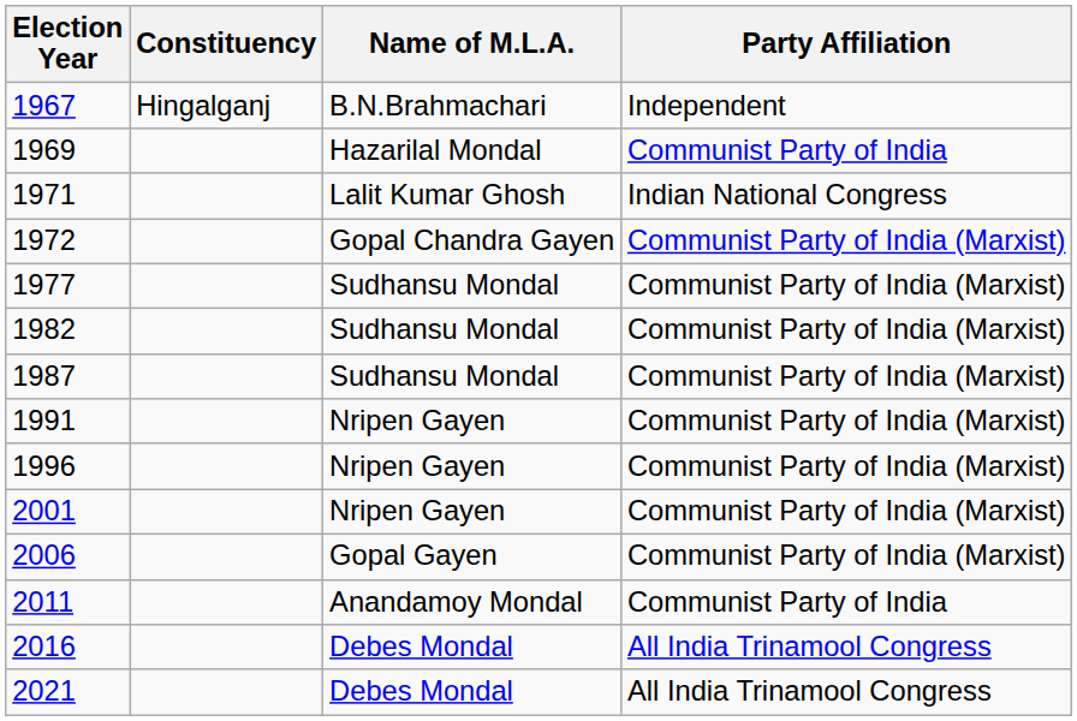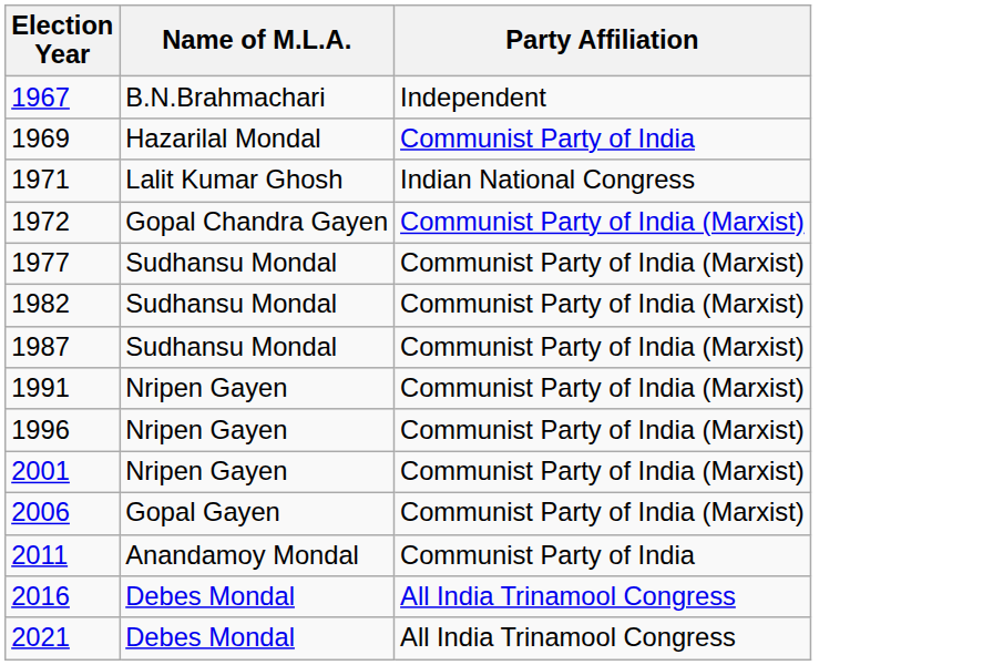- column: Constituency | Hingalganj
